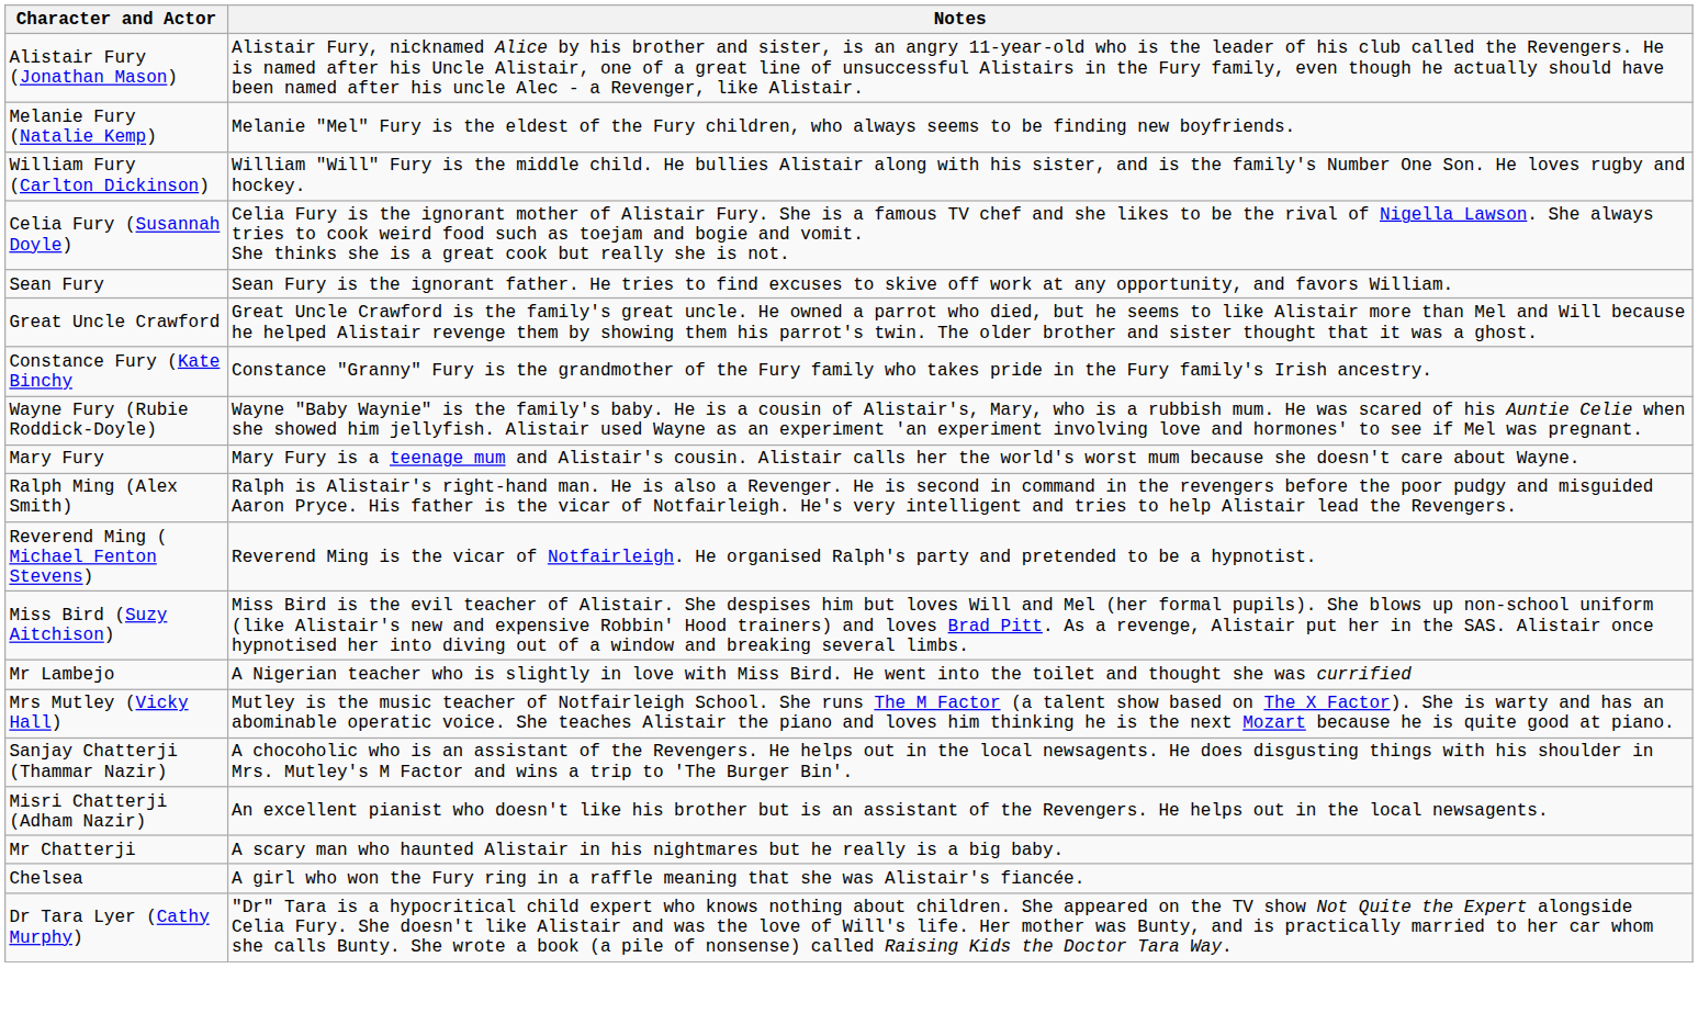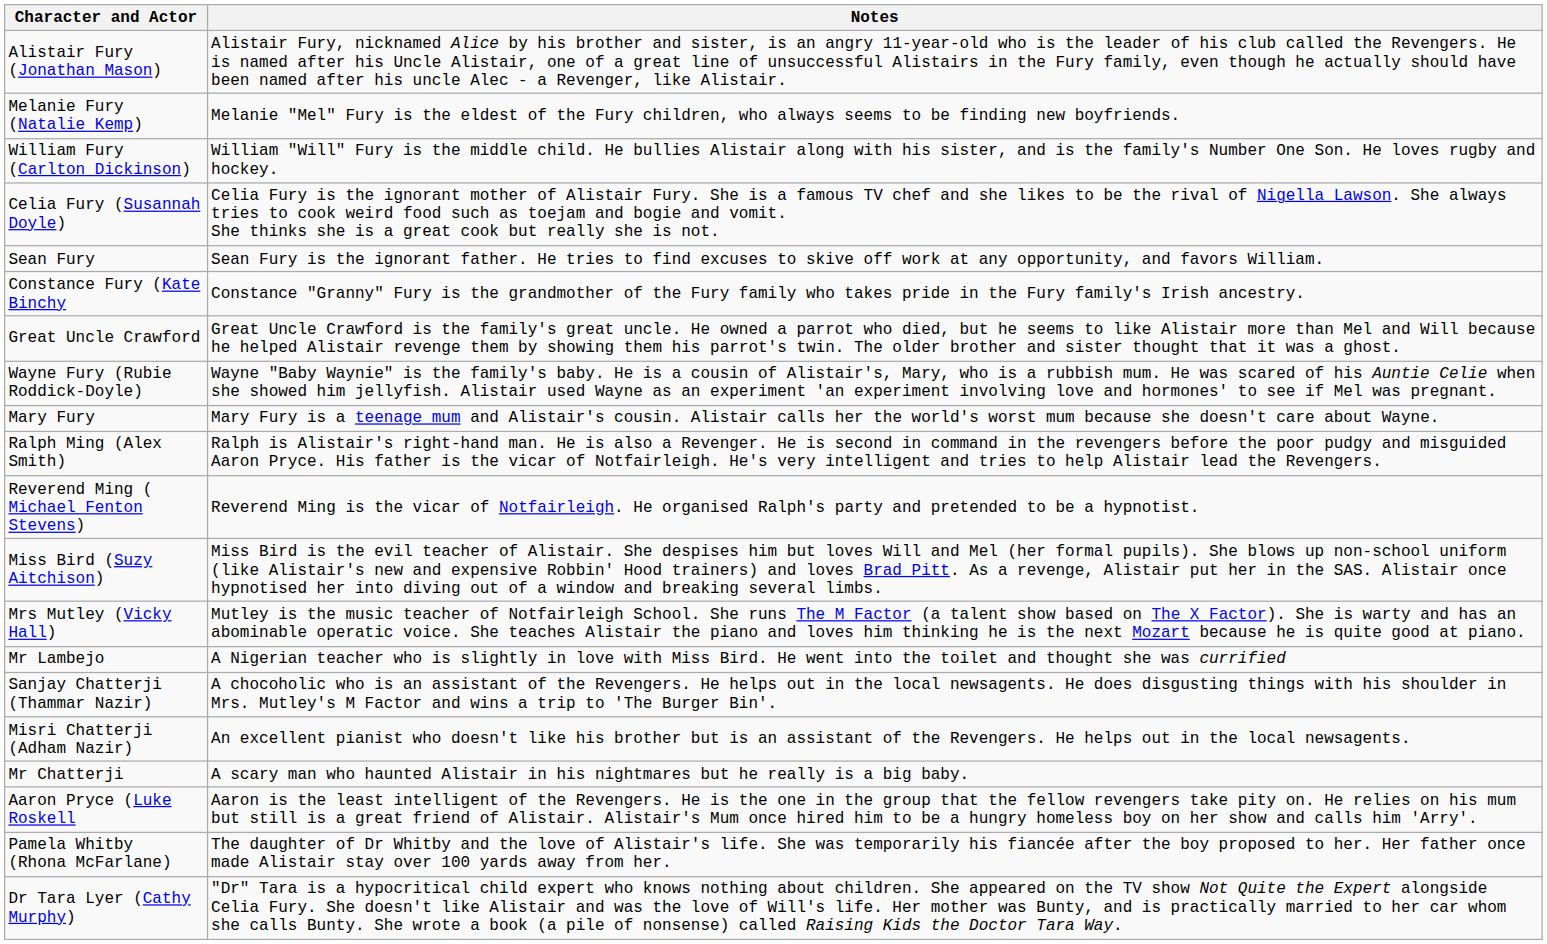rows swapped: Constance Fury (Kate Binchy <-> Great Uncle Crawford
rows swapped: Mrs Mutley (Vicky Hall) <-> Mr Lambejo
+ row: Aaron Pryce (Luke Roskell | Aaron is the least intelligent of the Revengers. He is the one in the group that the fellow revengers take pity on. He relies on his mum but still is a great friend of Alistair. Alistair's Mum once hired him to be a hungry homeless boy on her show and calls him 'Arry'.
+ row: Pamela Whitby (Rhona McFarlane) | The daughter of Dr Whitby and the love of Alistair's life. She was temporarily his fiancée after the boy proposed to her. Her father once made Alistair stay over 100 yards away from her.
- row: Chelsea | A girl who won the Fury ring in a raffle meaning that she was Alistair's fiancée.
